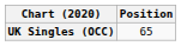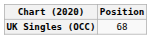UK Singles (OCC) | Position: 65 -> 68
